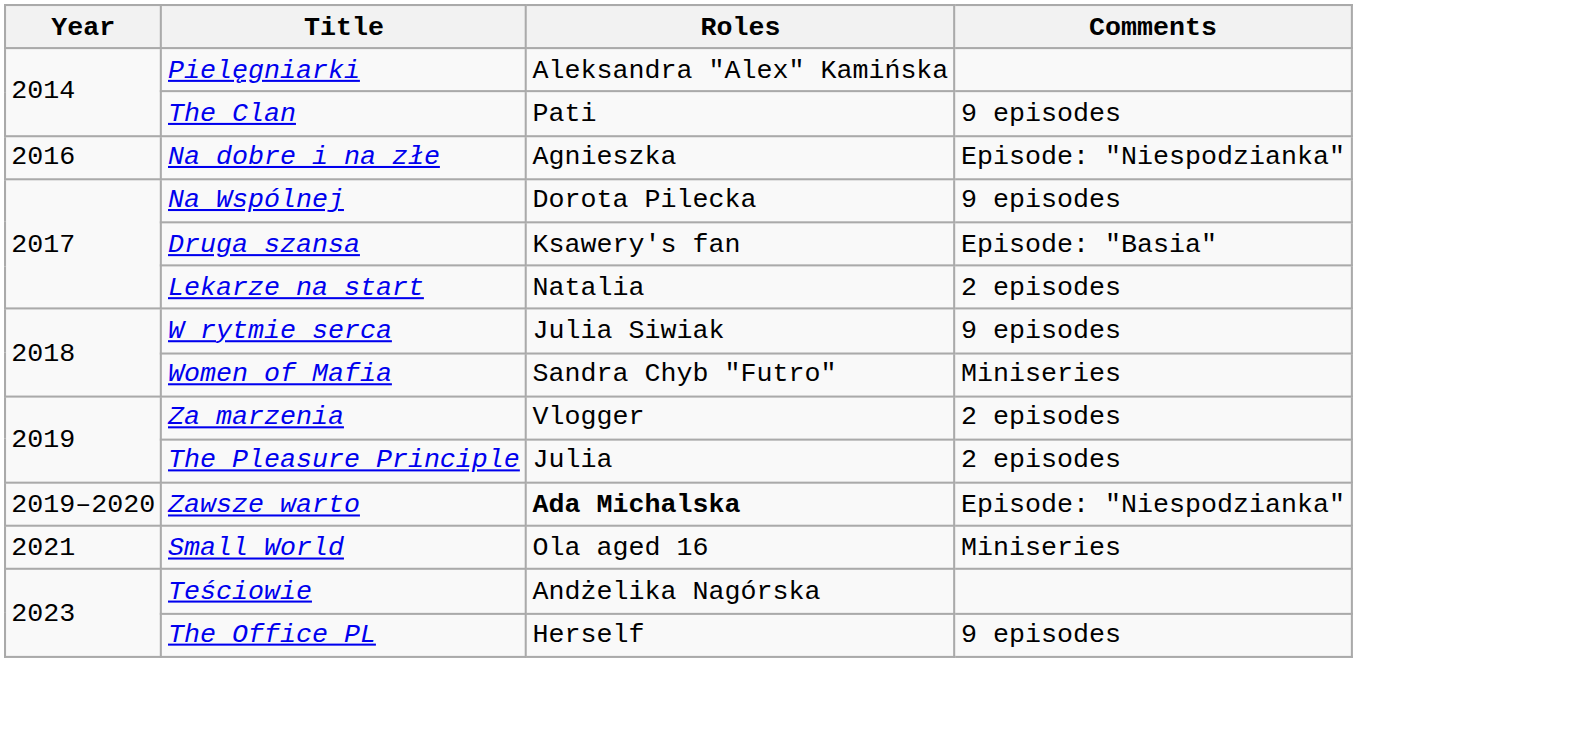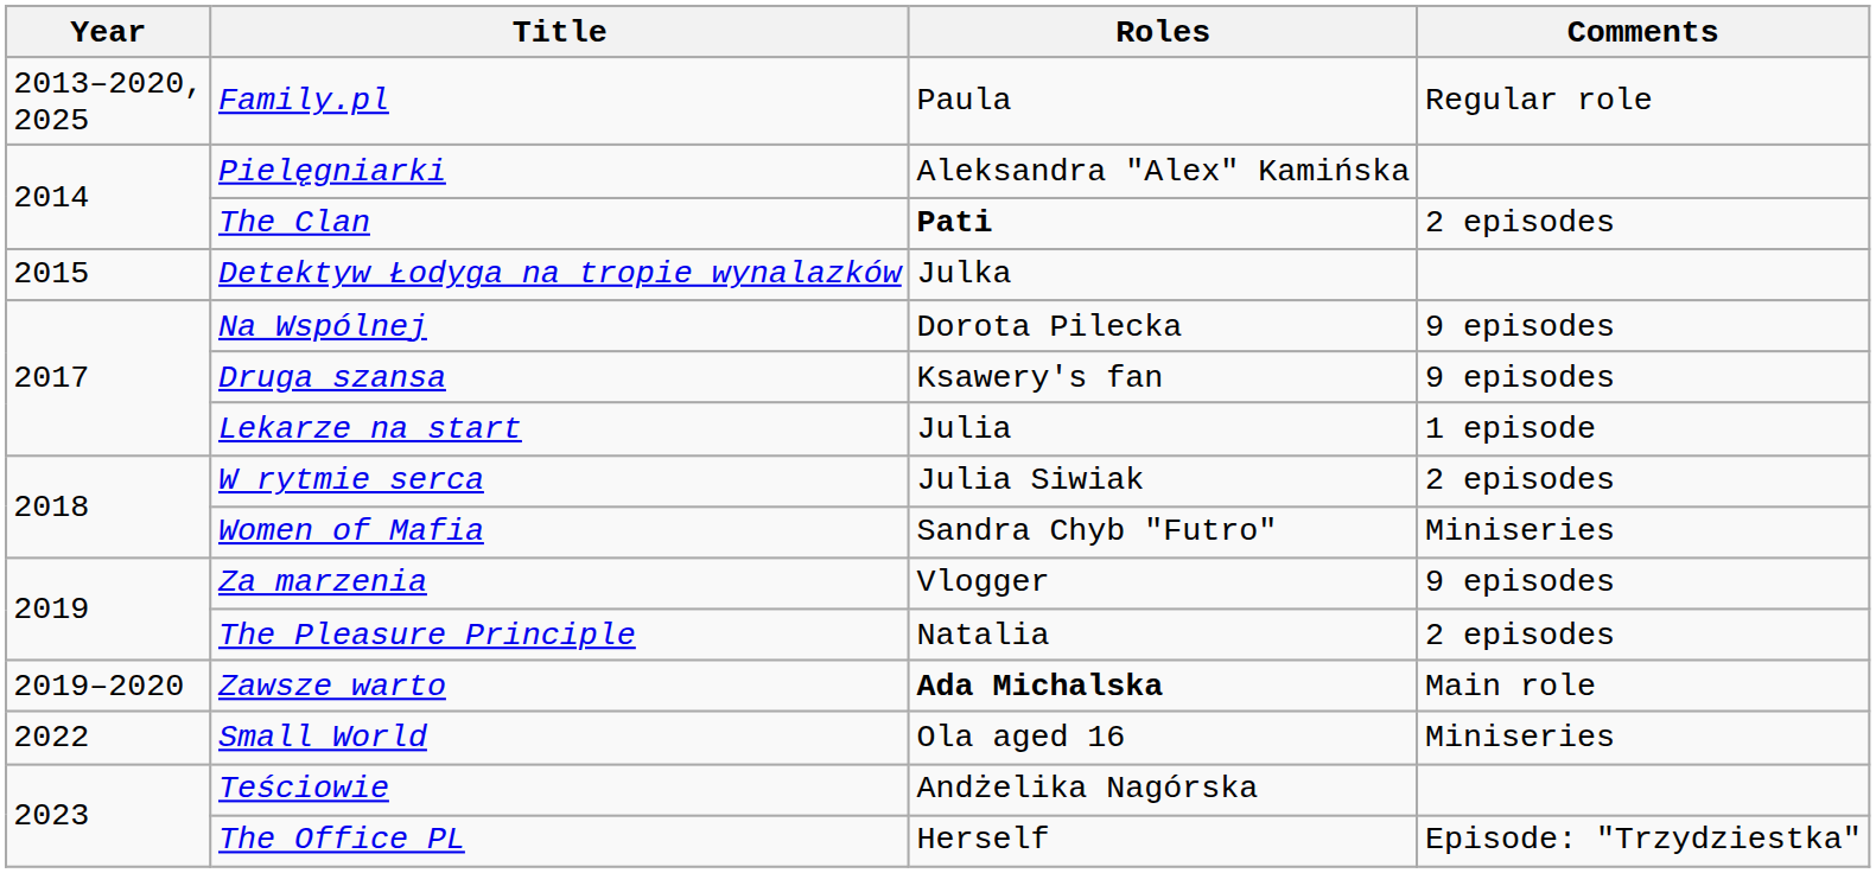+ row: 2013–2020, 2025 | Family.pl | Paula | Regular role
The Clan | Roles: normal -> bold
The Clan | Comments: 9 episodes -> 2 episodes
+ row: 2015 | Detektyw Łodyga na tropie wynalazków | Julka
- row: 2016 | Na dobre i na złe | Agnieszka | Episode: "Niespodzianka"
Druga szansa | Comments: Episode: "Basia" -> 9 episodes
Lekarze na start | Roles: Natalia -> Julia
Lekarze na start | Comments: 2 episodes -> 1 episode
W rytmie serca | Comments: 9 episodes -> 2 episodes
Za marzenia | Comments: 2 episodes -> 9 episodes
The Pleasure Principle | Roles: Julia -> Natalia
Zawsze warto | Comments: Episode: "Niespodzianka" -> Main role
Small World | Year: 2021 -> 2022
The Office PL | Comments: 9 episodes -> Episode: "Trzydziestka"
